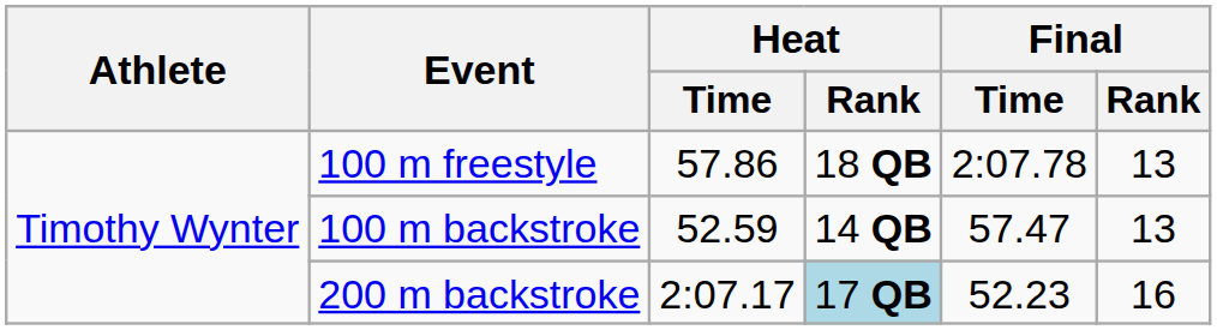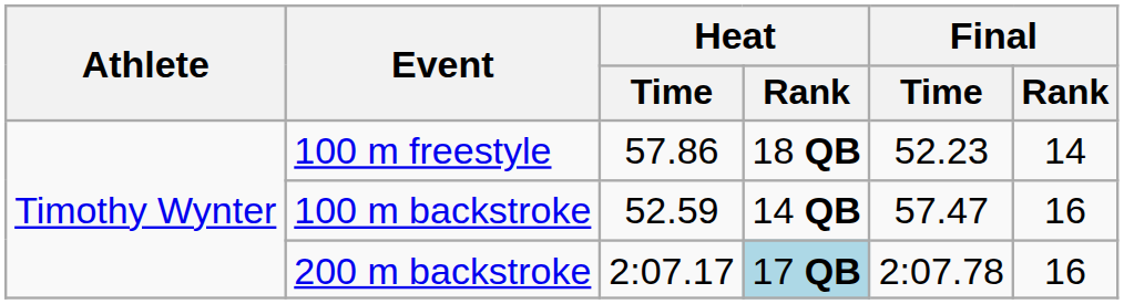100 m freestyle | Final / Time: 2:07.78 -> 52.23
100 m freestyle | Final / Rank: 13 -> 14
100 m backstroke | Final / Rank: 13 -> 16
200 m backstroke | Final / Time: 52.23 -> 2:07.78
